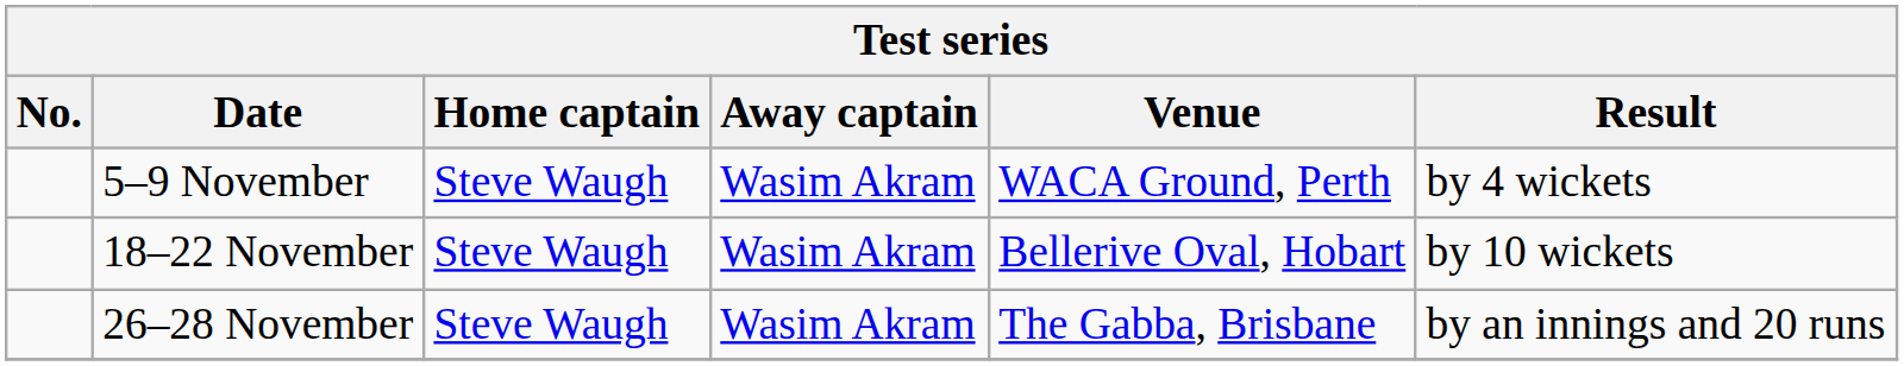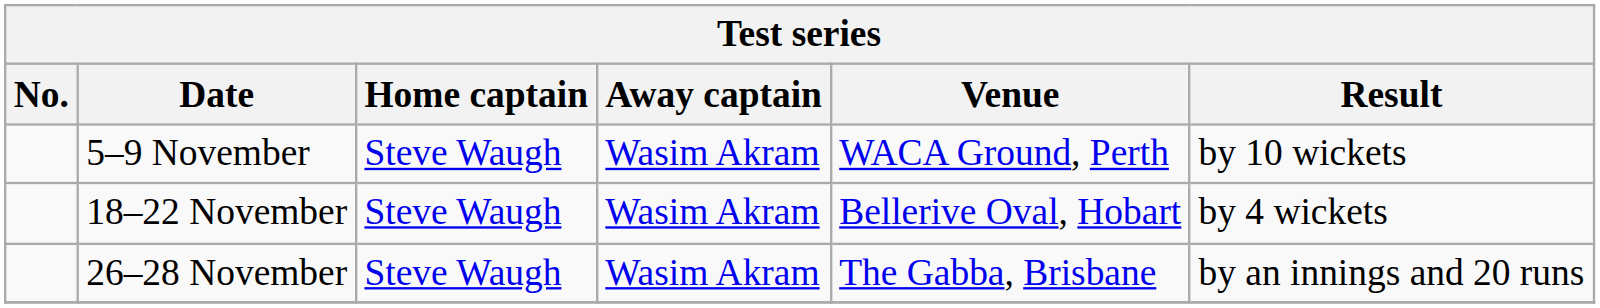5–9 November | Result: by 4 wickets -> by 10 wickets
18–22 November | Result: by 10 wickets -> by 4 wickets
